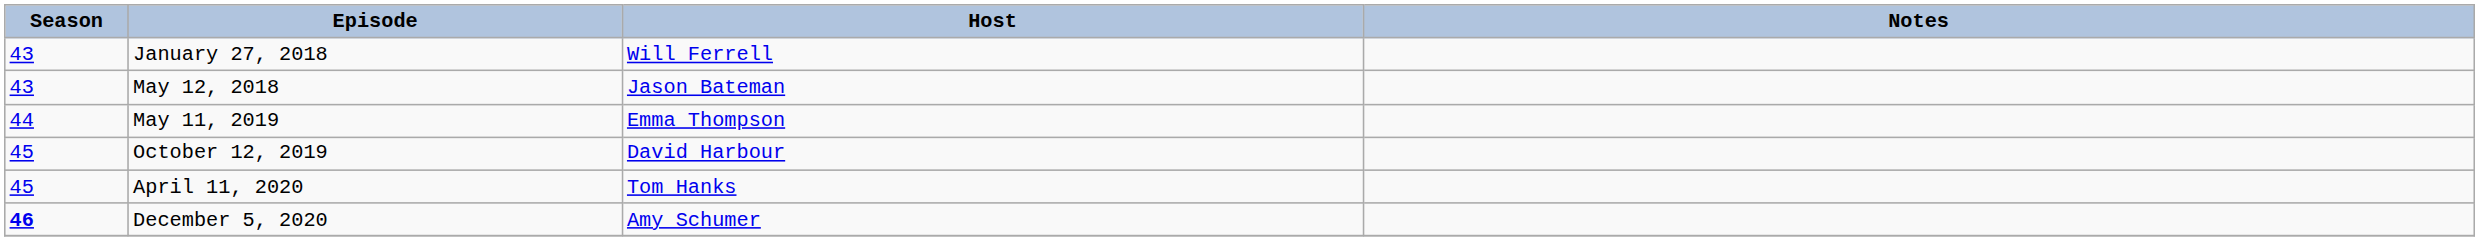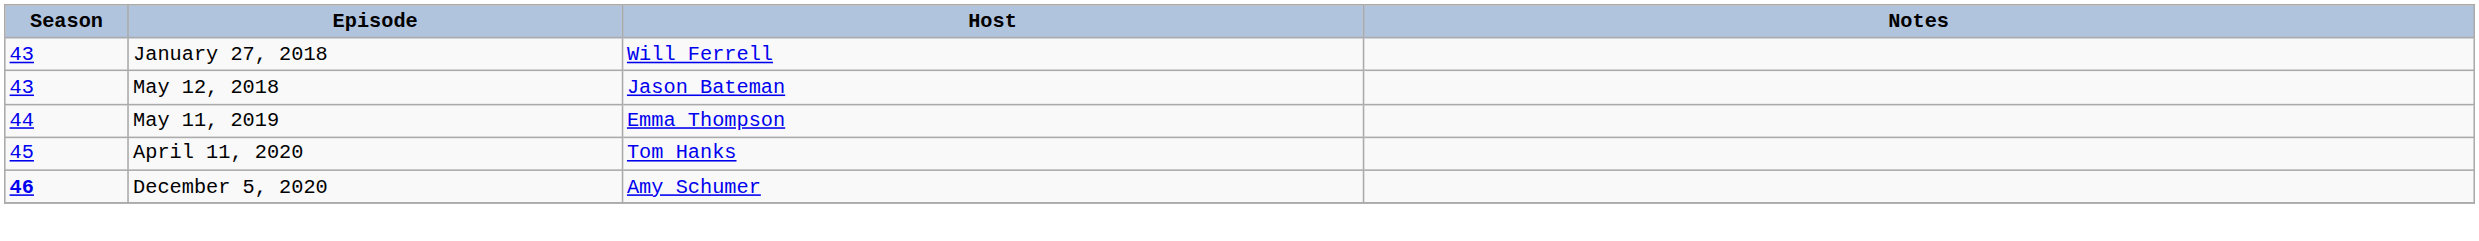- row: 45 | October 12, 2019 | David Harbour
